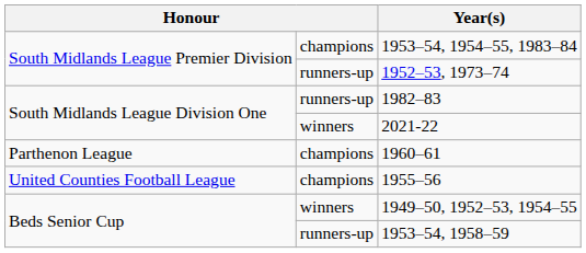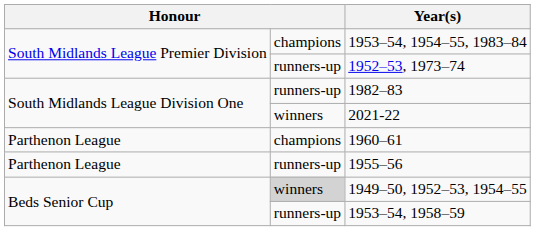1955–56 | column 1: United Counties Football League -> Parthenon League
1955–56 | column 2: champions -> runners-up
1949–50, 1952–53, 1954–55 | column 2: no background -> lightgrey background
